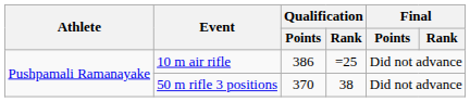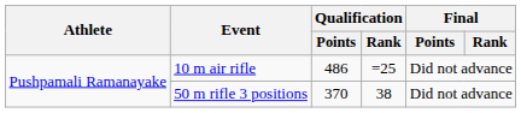10 m air rifle | Qualification / Points: 386 -> 486
